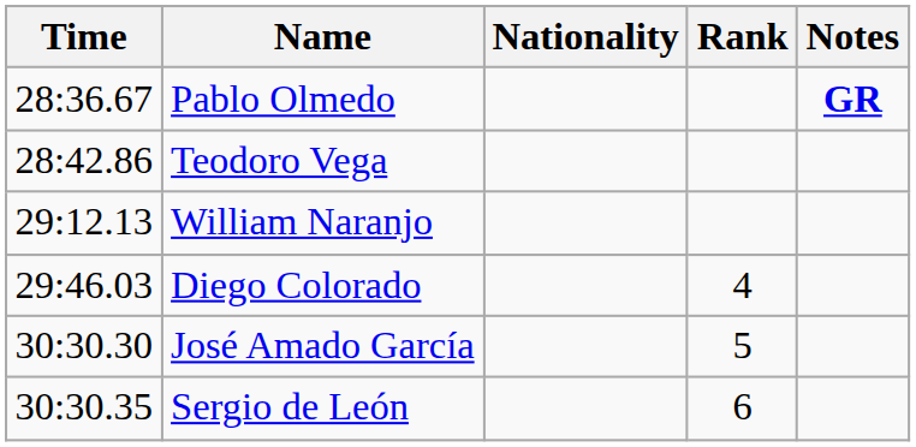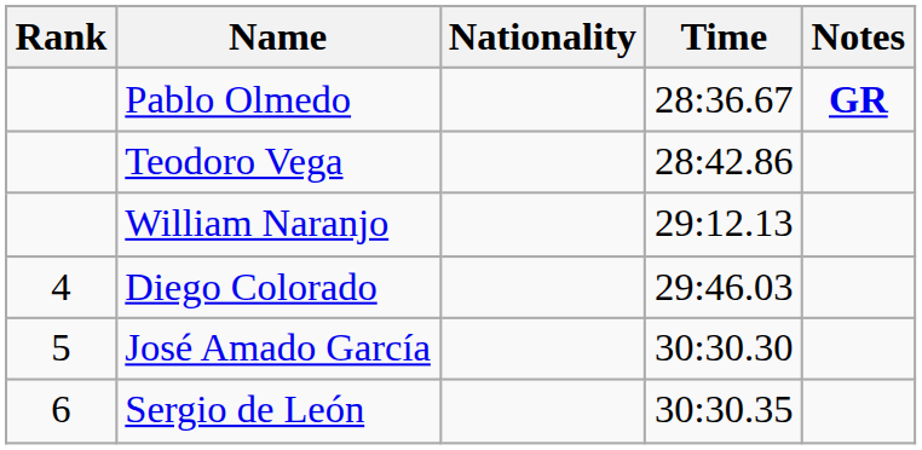columns swapped: Rank <-> Time
